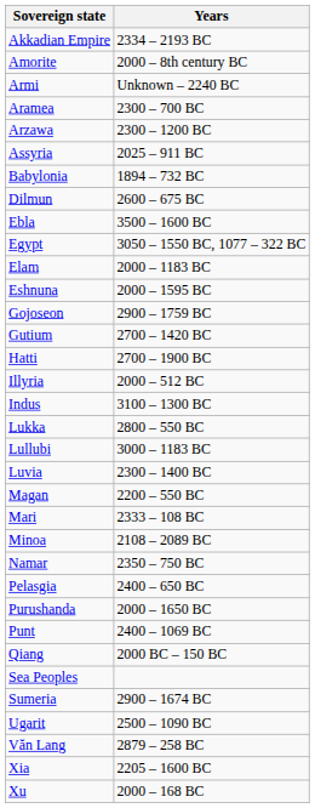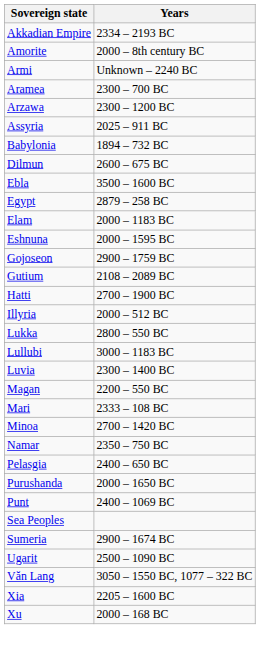Egypt | Years: 3050 – 1550 BC, 1077 – 322 BC -> 2879 – 258 BC
Gutium | Years: 2700 – 1420 BC -> 2108 – 2089 BC
- row: Indus | 3100 – 1300 BC
Minoa | Years: 2108 – 2089 BC -> 2700 – 1420 BC
- row: Qiang | 2000 BC – 150 BC
Văn Lang | Years: 2879 – 258 BC -> 3050 – 1550 BC, 1077 – 322 BC
